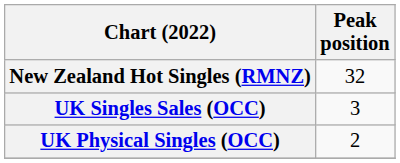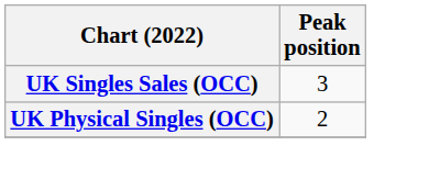- row: New Zealand Hot Singles (RMNZ) | 32
